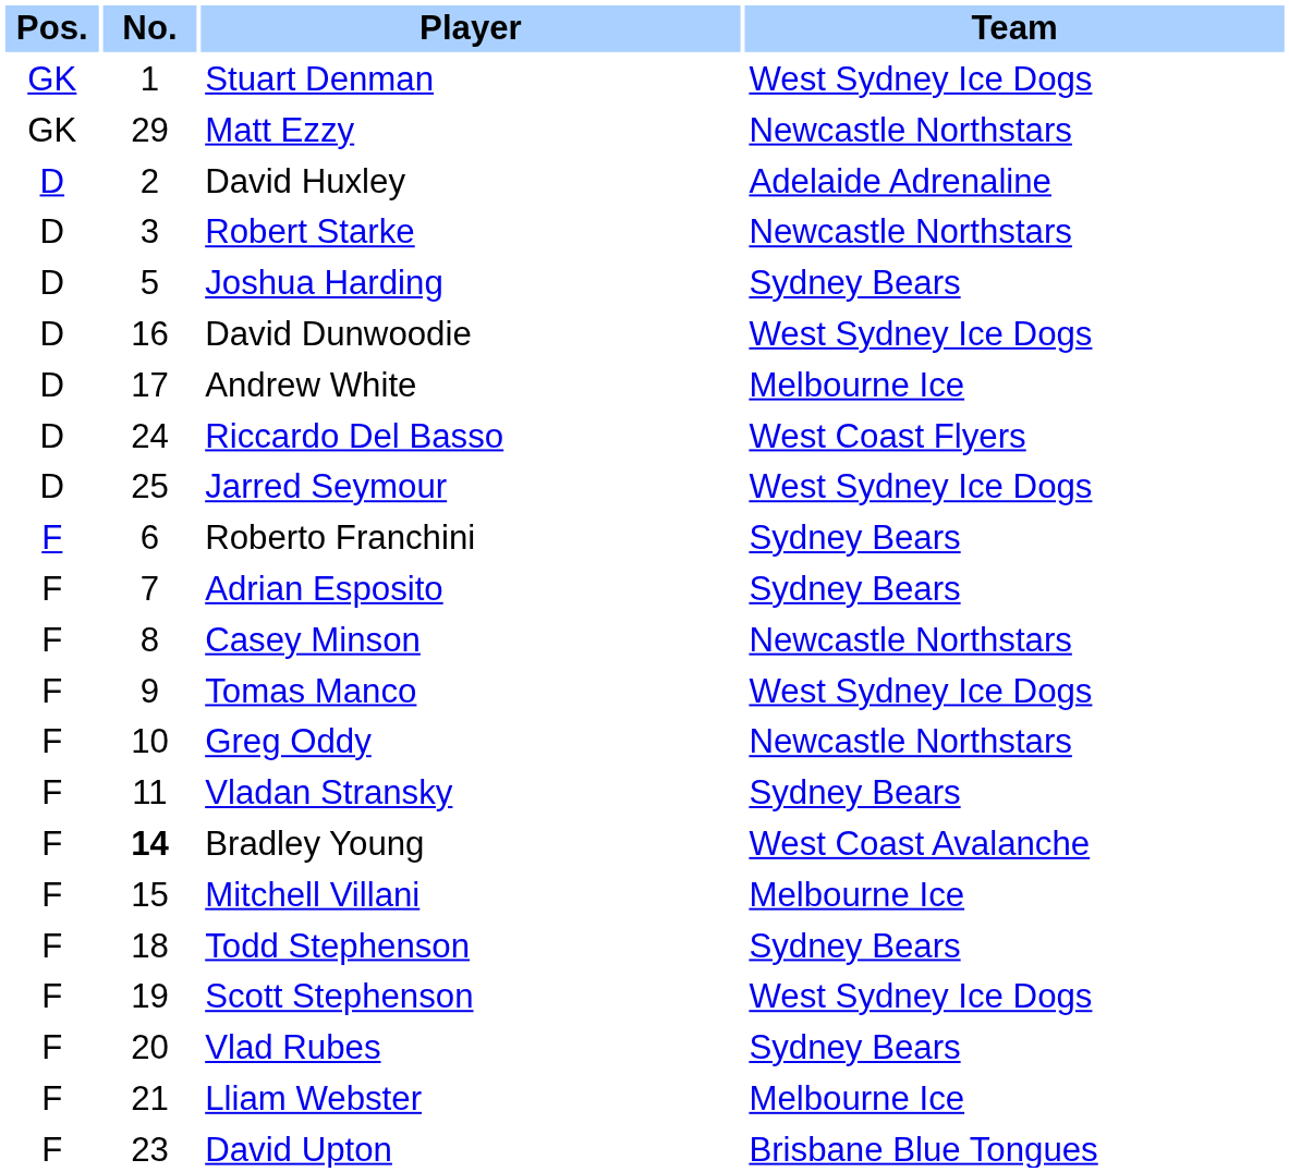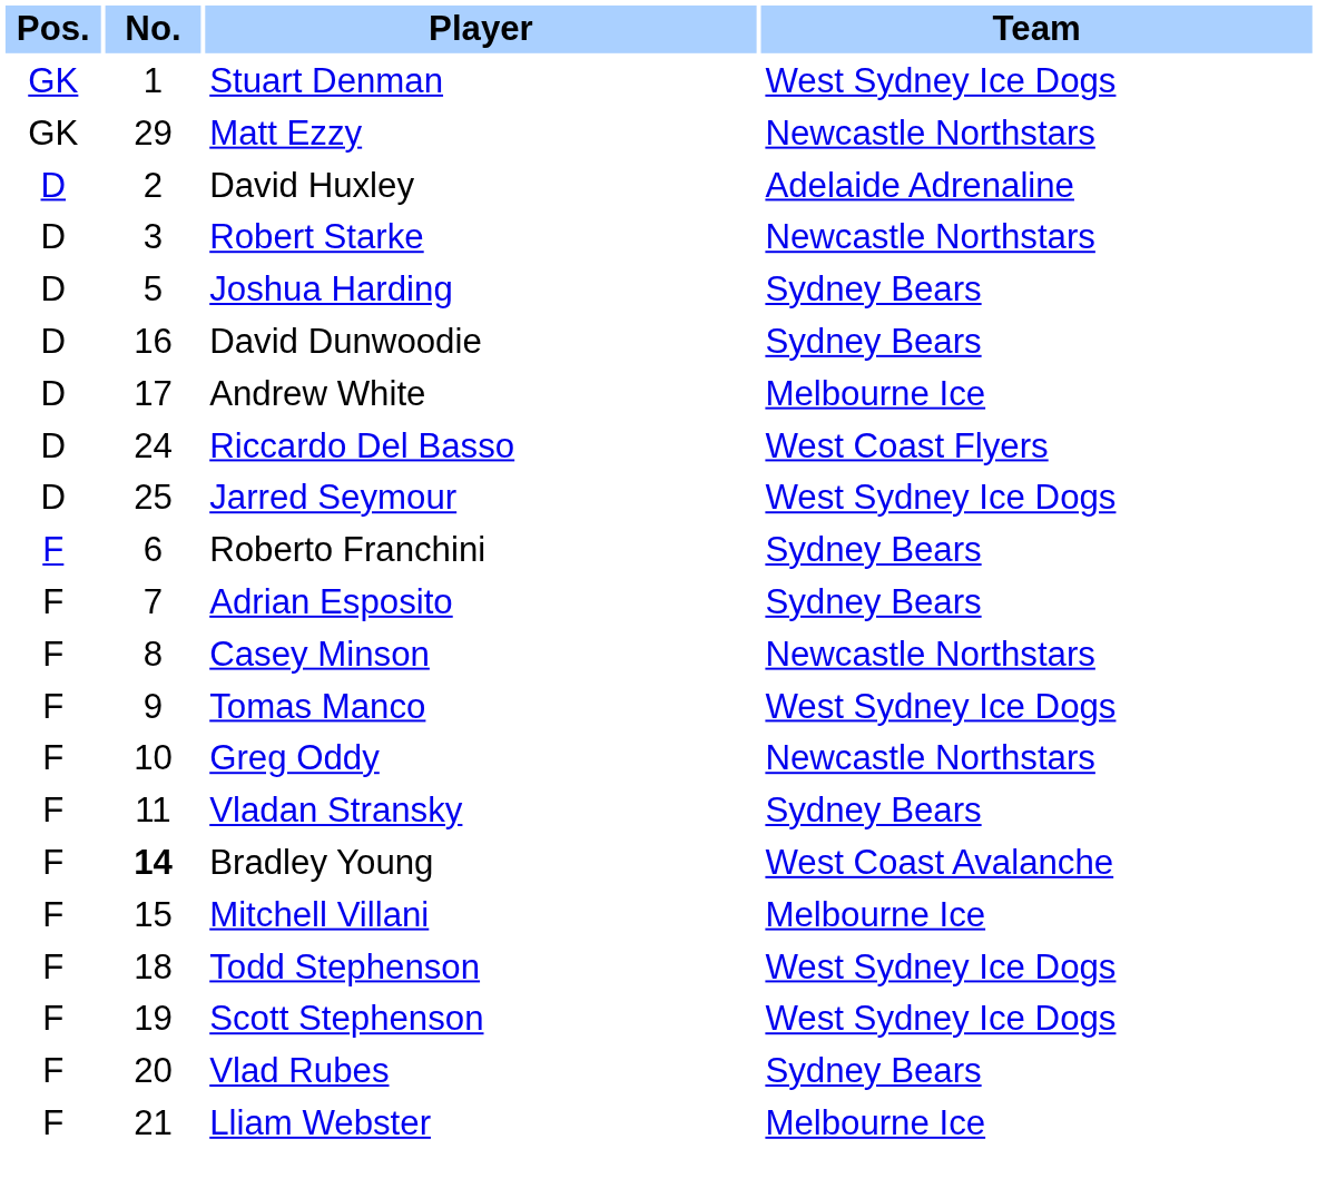David Dunwoodie | Team: West Sydney Ice Dogs -> Sydney Bears
Todd Stephenson | Team: Sydney Bears -> West Sydney Ice Dogs
- row: F | 23 | David Upton | Brisbane Blue Tongues
